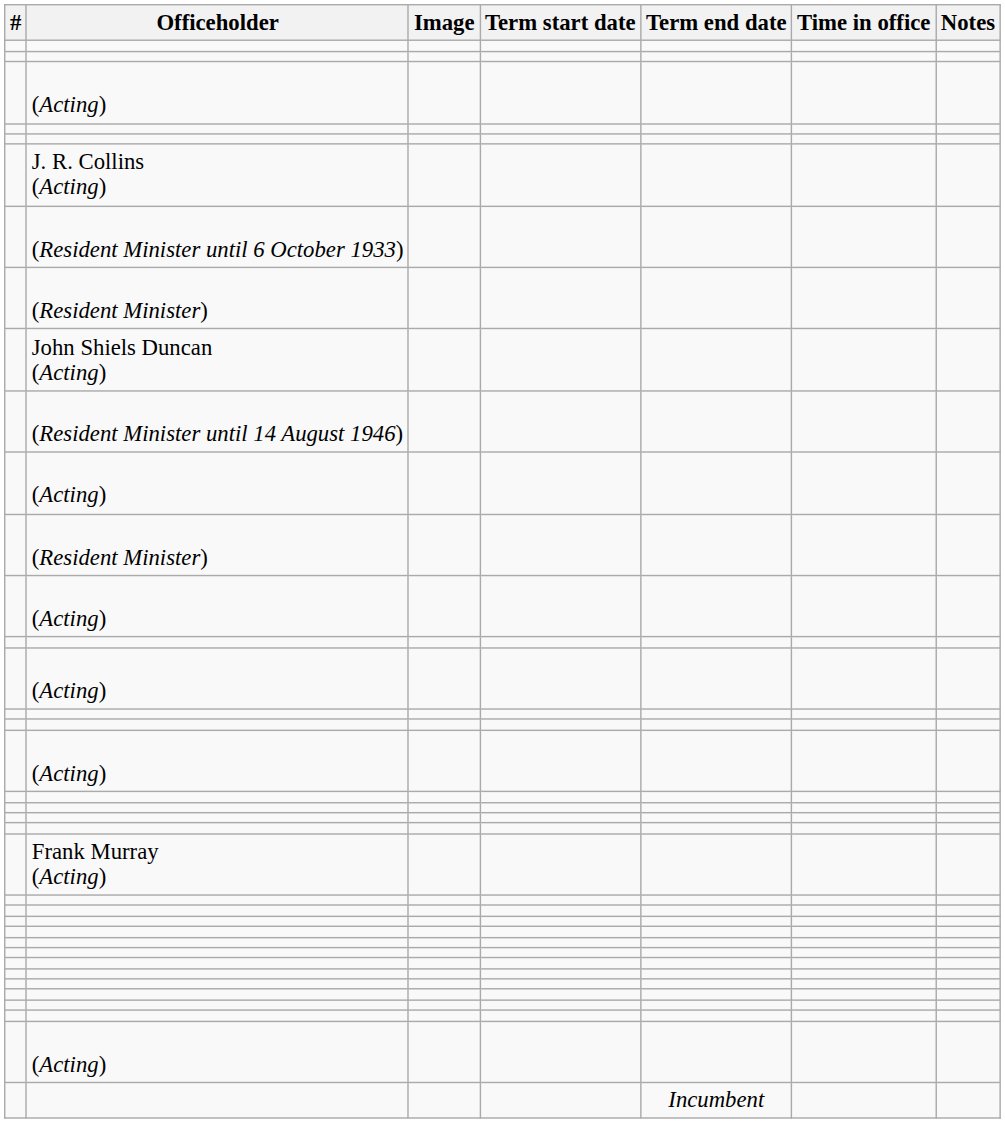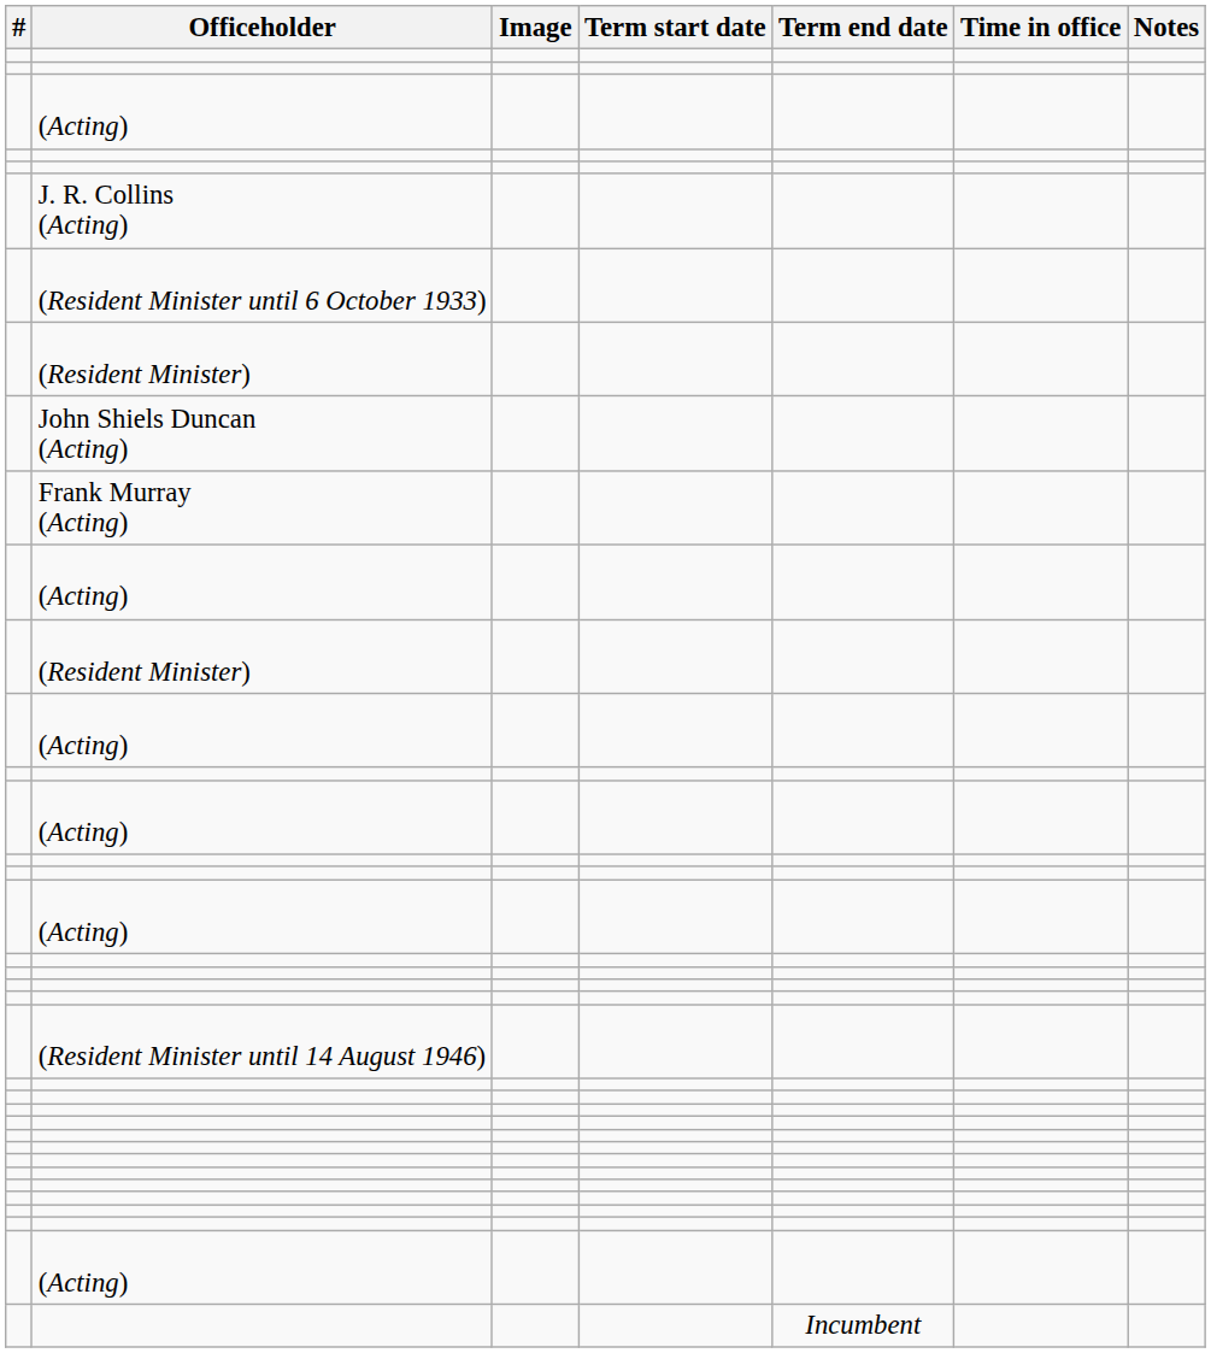rows swapped: (Resident Minister until 14 August 1946) <-> Frank Murray (Acting)
